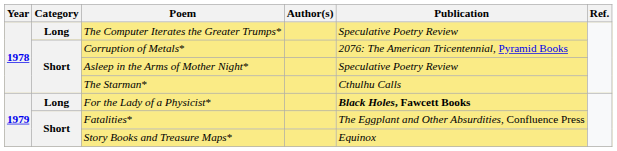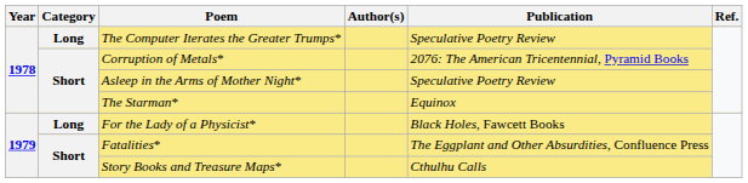The Starman* | Publication: Cthulhu Calls -> Equinox
For the Lady of a Physicist* | Publication: bold -> normal
Story Books and Treasure Maps* | Publication: Equinox -> Cthulhu Calls
